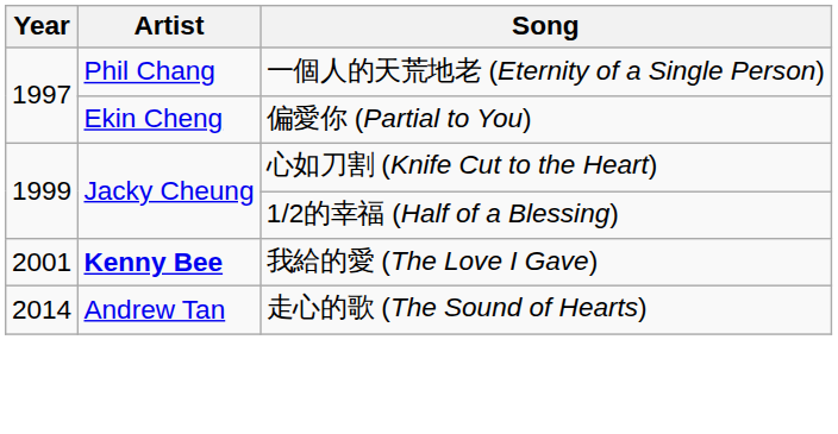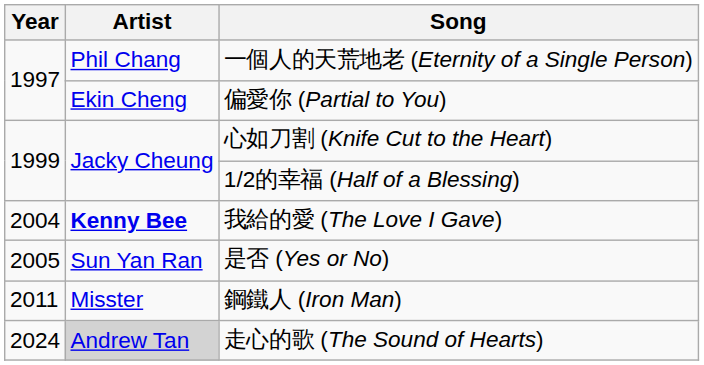我給的愛 (The Love I Gave) | Year: 2001 -> 2004
+ row: 2005 | Sun Yan Ran | 是否 (Yes or No)
+ row: 2011 | Misster | 鋼鐵人 (Iron Man)
走心的歌 (The Sound of Hearts) | Year: 2014 -> 2024
走心的歌 (The Sound of Hearts) | Artist: no background -> lightgrey background
